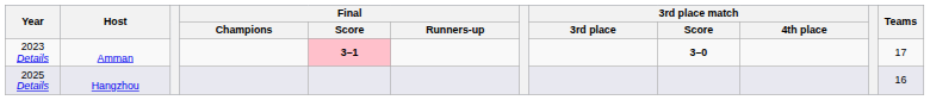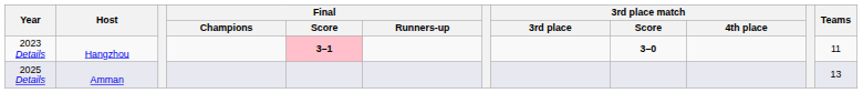2023 Details | Host: Amman -> Hangzhou
2023 Details | Teams: 17 -> 11
2025 Details | Host: Hangzhou -> Amman
2025 Details | Teams: 16 -> 13
